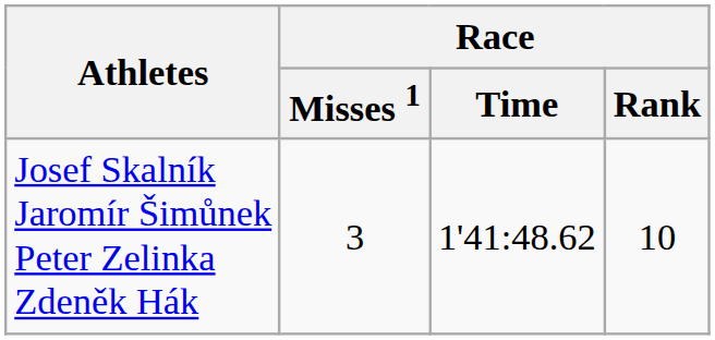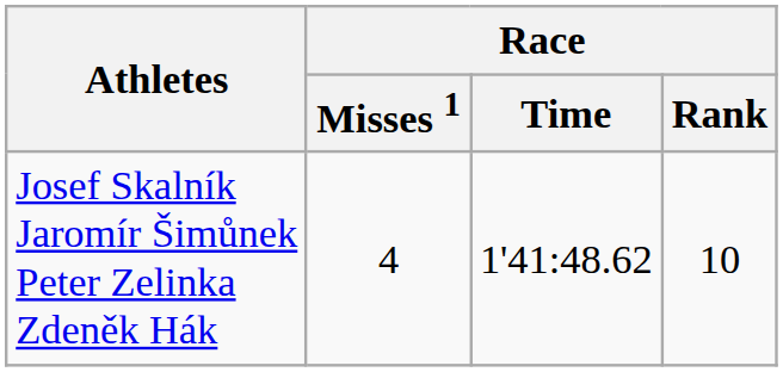Josef Skalník Jaromír Šimůnek Peter Zelinka Zdeněk Hák | Race / Misses 1: 3 -> 4
